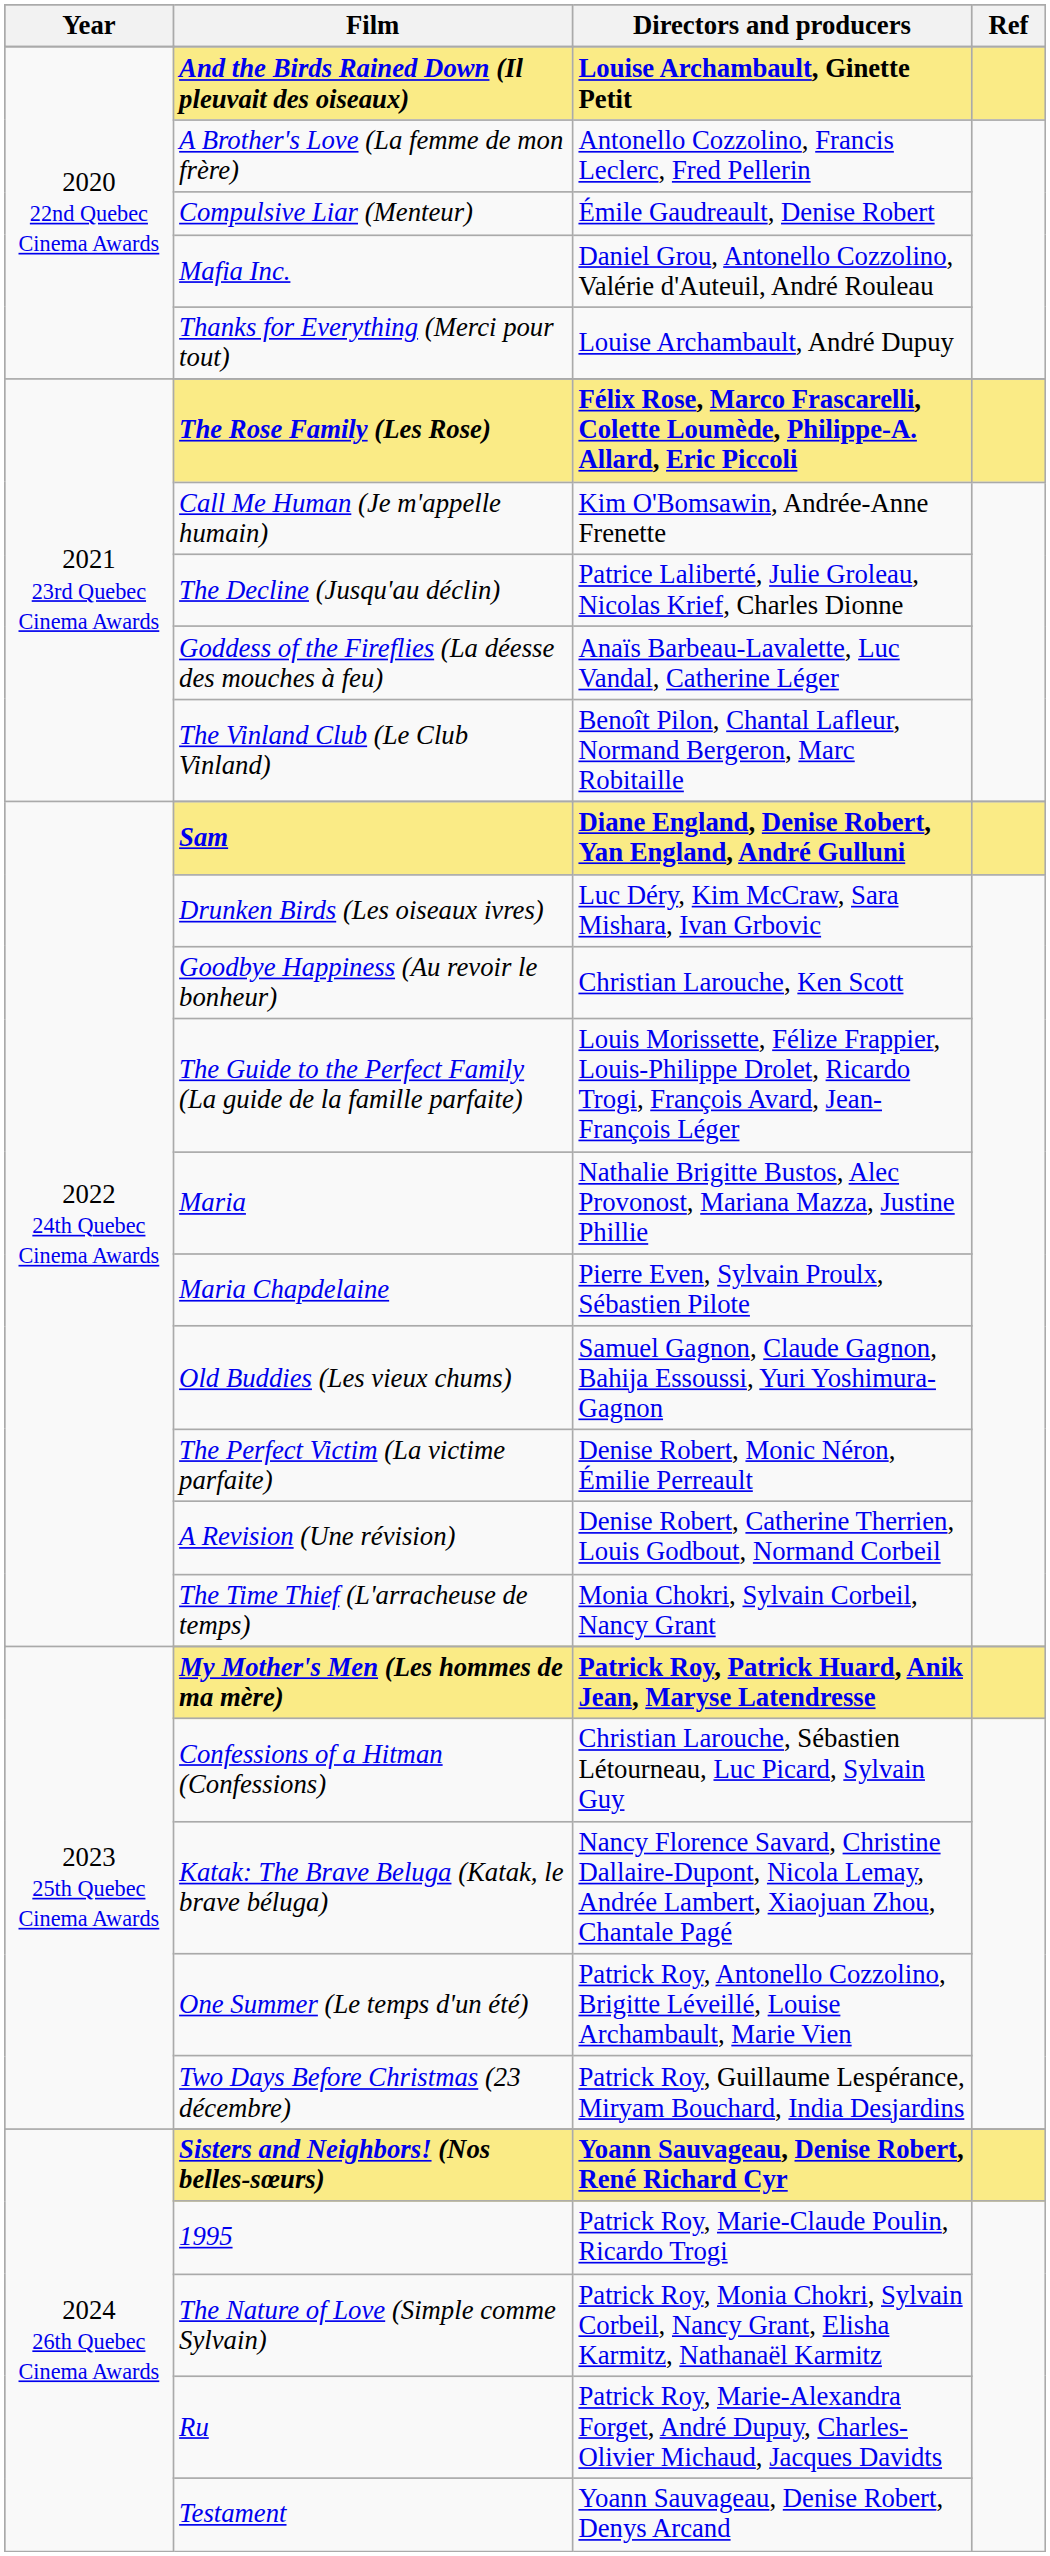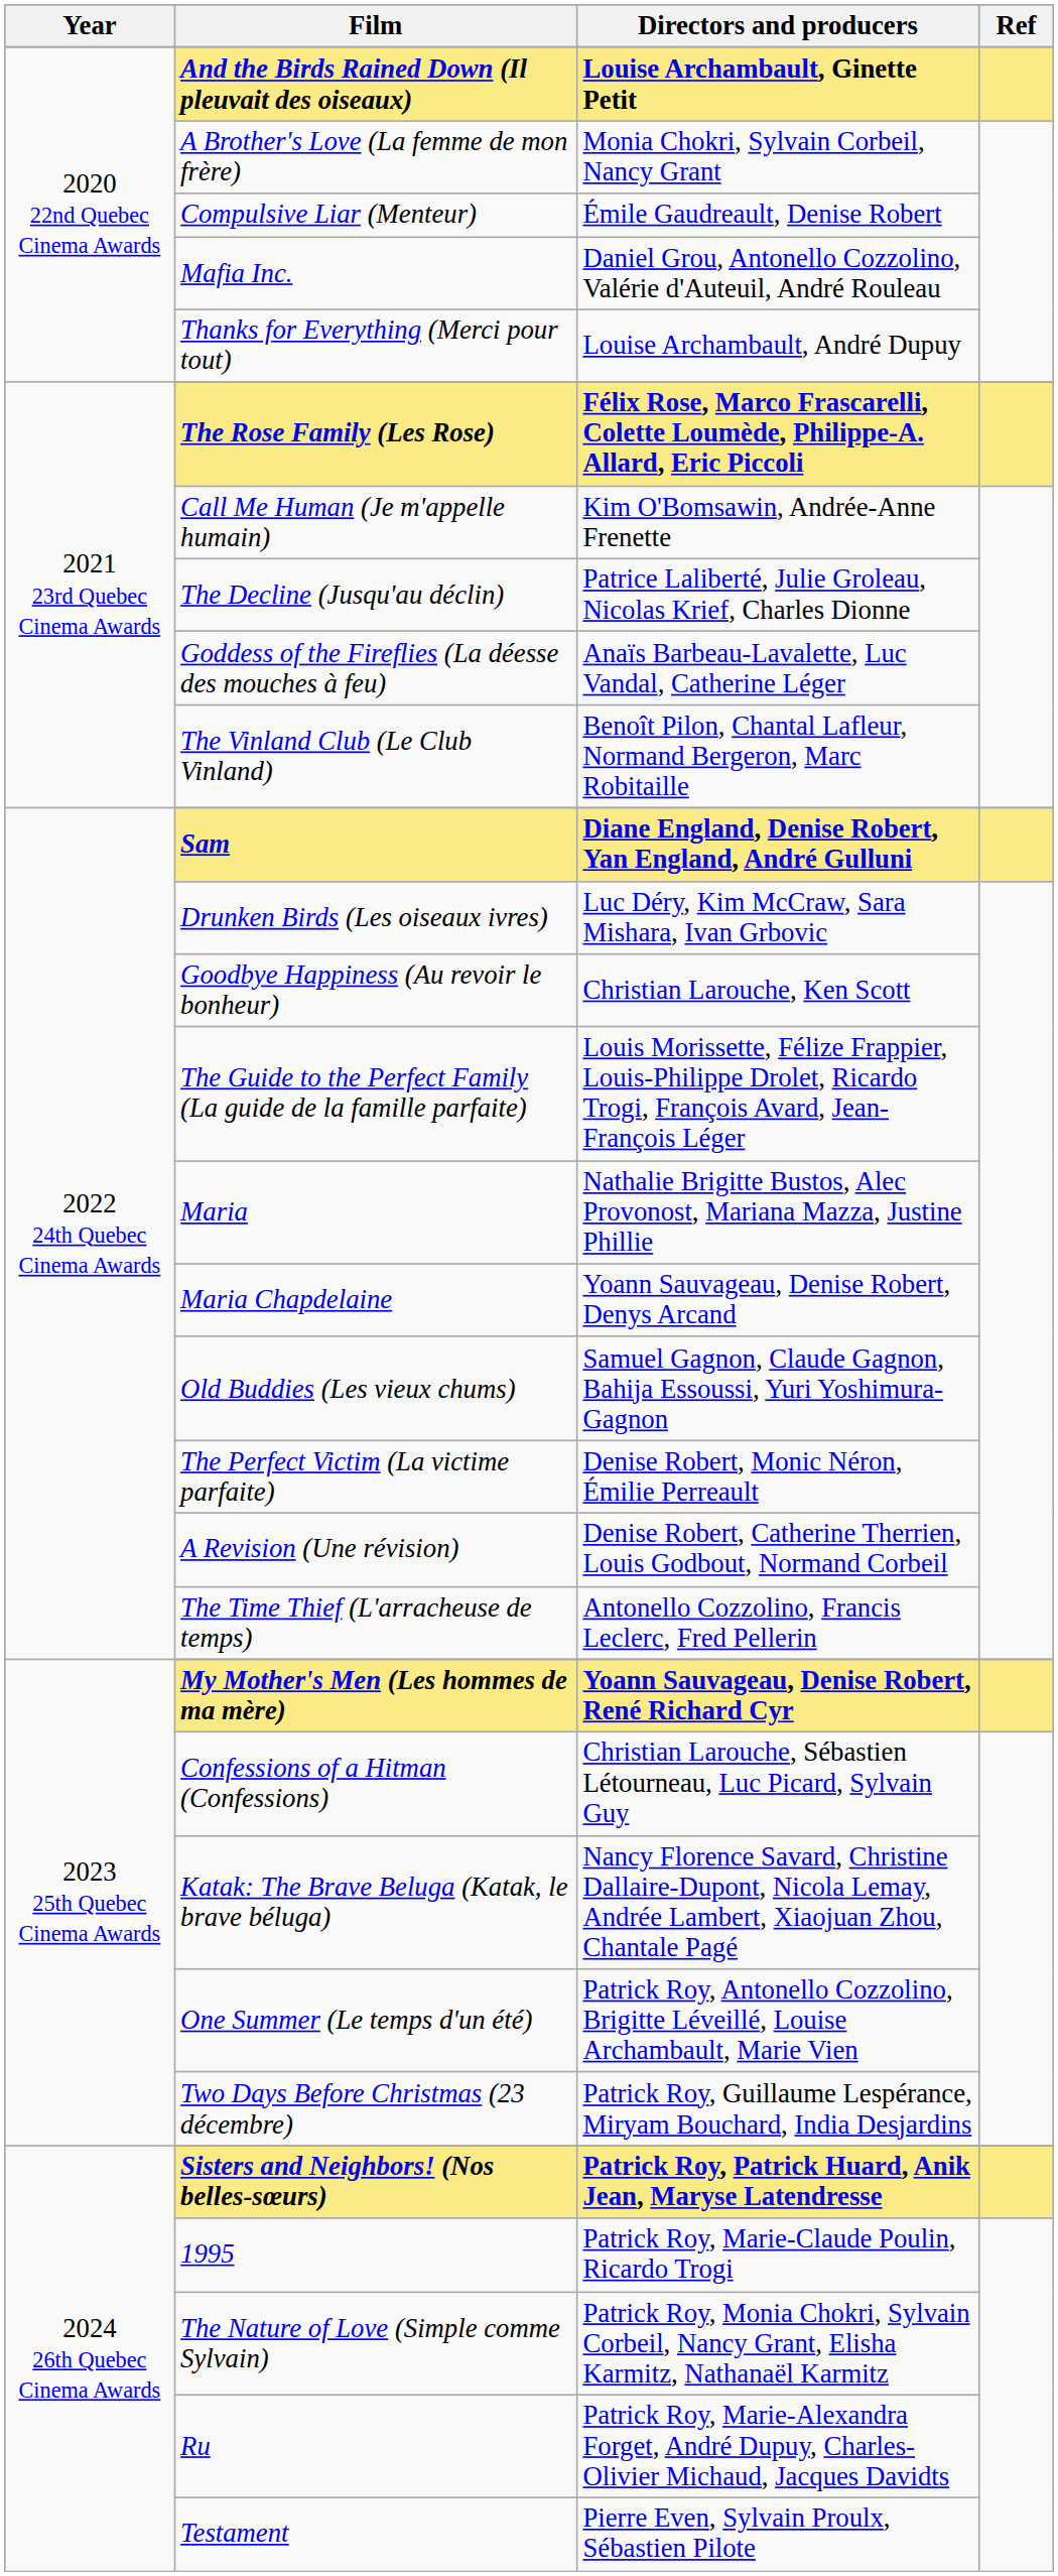A Brother's Love (La femme de mon frère) | Directors and producers: Antonello Cozzolino, Francis Leclerc, Fred Pellerin -> Monia Chokri, Sylvain Corbeil, Nancy Grant
Maria Chapdelaine | Directors and producers: Pierre Even, Sylvain Proulx, Sébastien Pilote -> Yoann Sauvageau, Denise Robert, Denys Arcand
The Time Thief (L'arracheuse de temps) | Directors and producers: Monia Chokri, Sylvain Corbeil, Nancy Grant -> Antonello Cozzolino, Francis Leclerc, Fred Pellerin
My Mother's Men (Les hommes de ma mère) | Directors and producers: Patrick Roy, Patrick Huard, Anik Jean, Maryse Latendresse -> Yoann Sauvageau, Denise Robert, René Richard Cyr
Sisters and Neighbors! (Nos belles-sœurs) | Directors and producers: Yoann Sauvageau, Denise Robert, René Richard Cyr -> Patrick Roy, Patrick Huard, Anik Jean, Maryse Latendresse
Testament | Directors and producers: Yoann Sauvageau, Denise Robert, Denys Arcand -> Pierre Even, Sylvain Proulx, Sébastien Pilote
